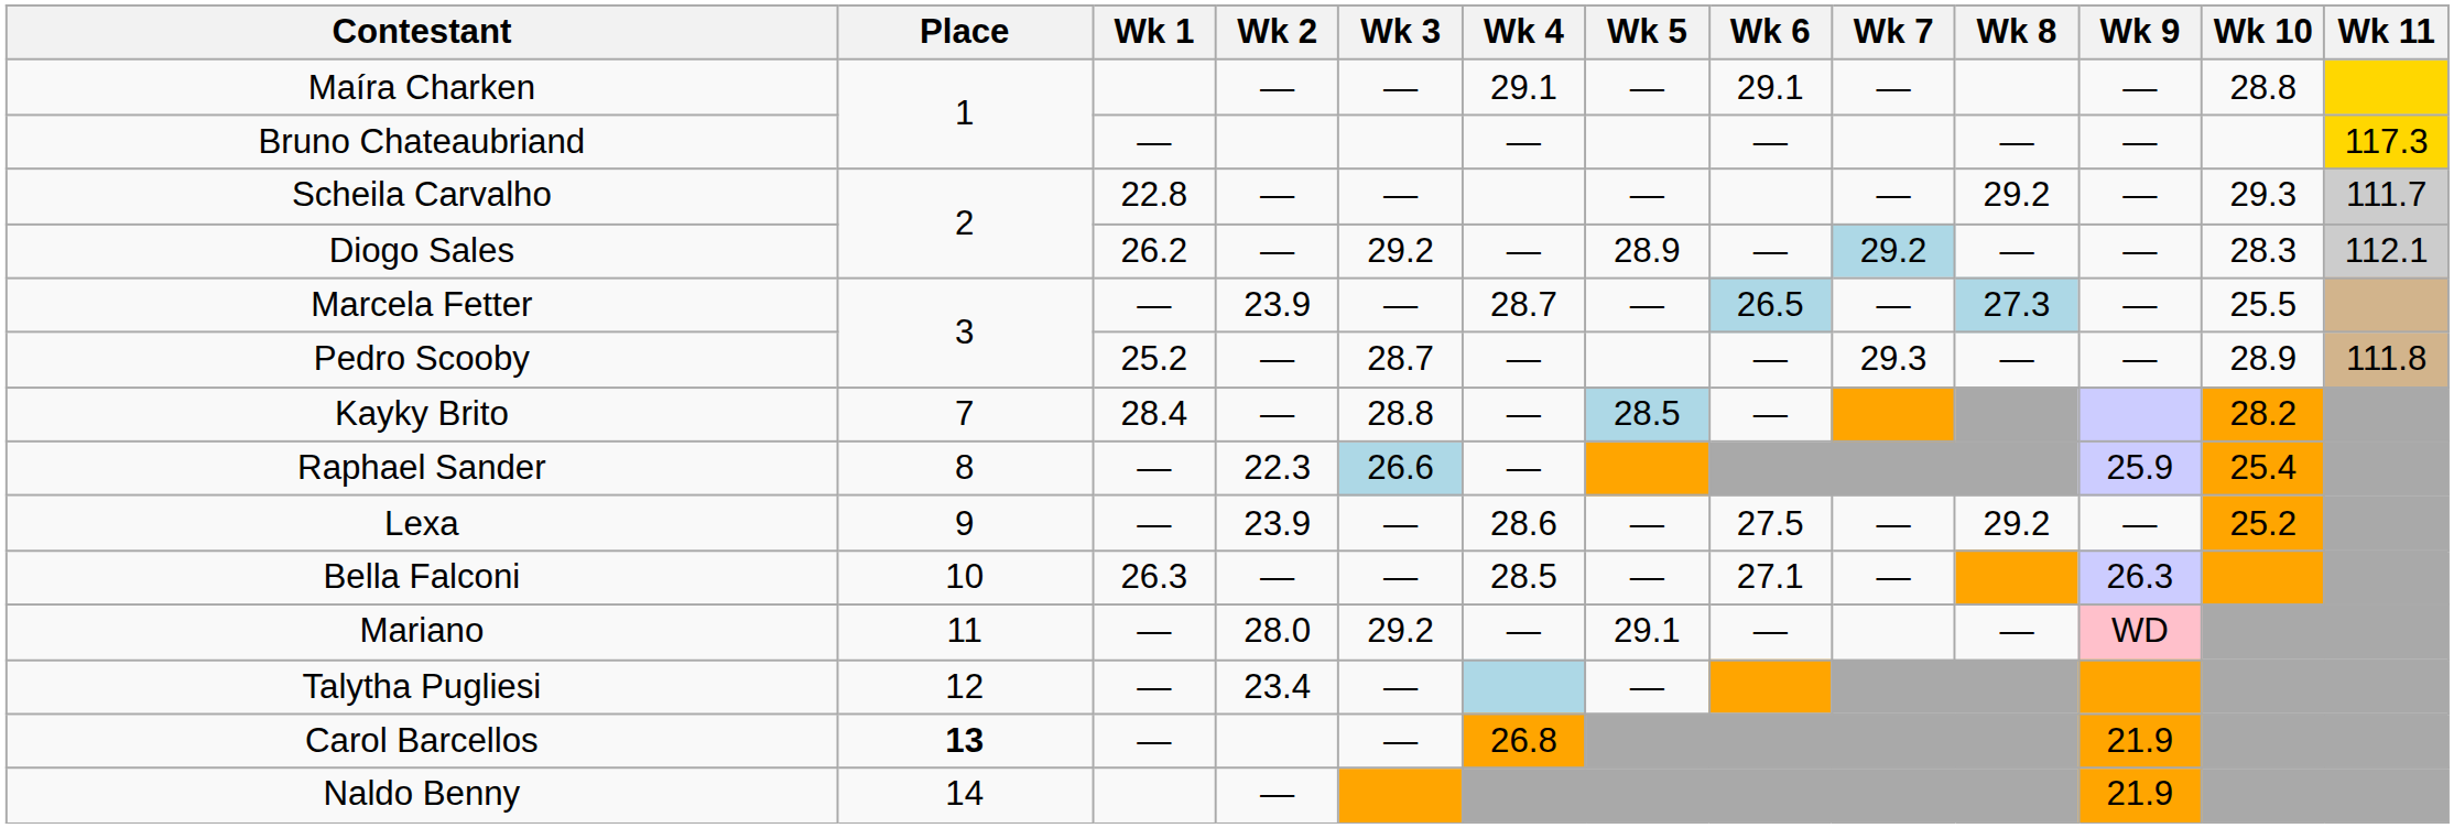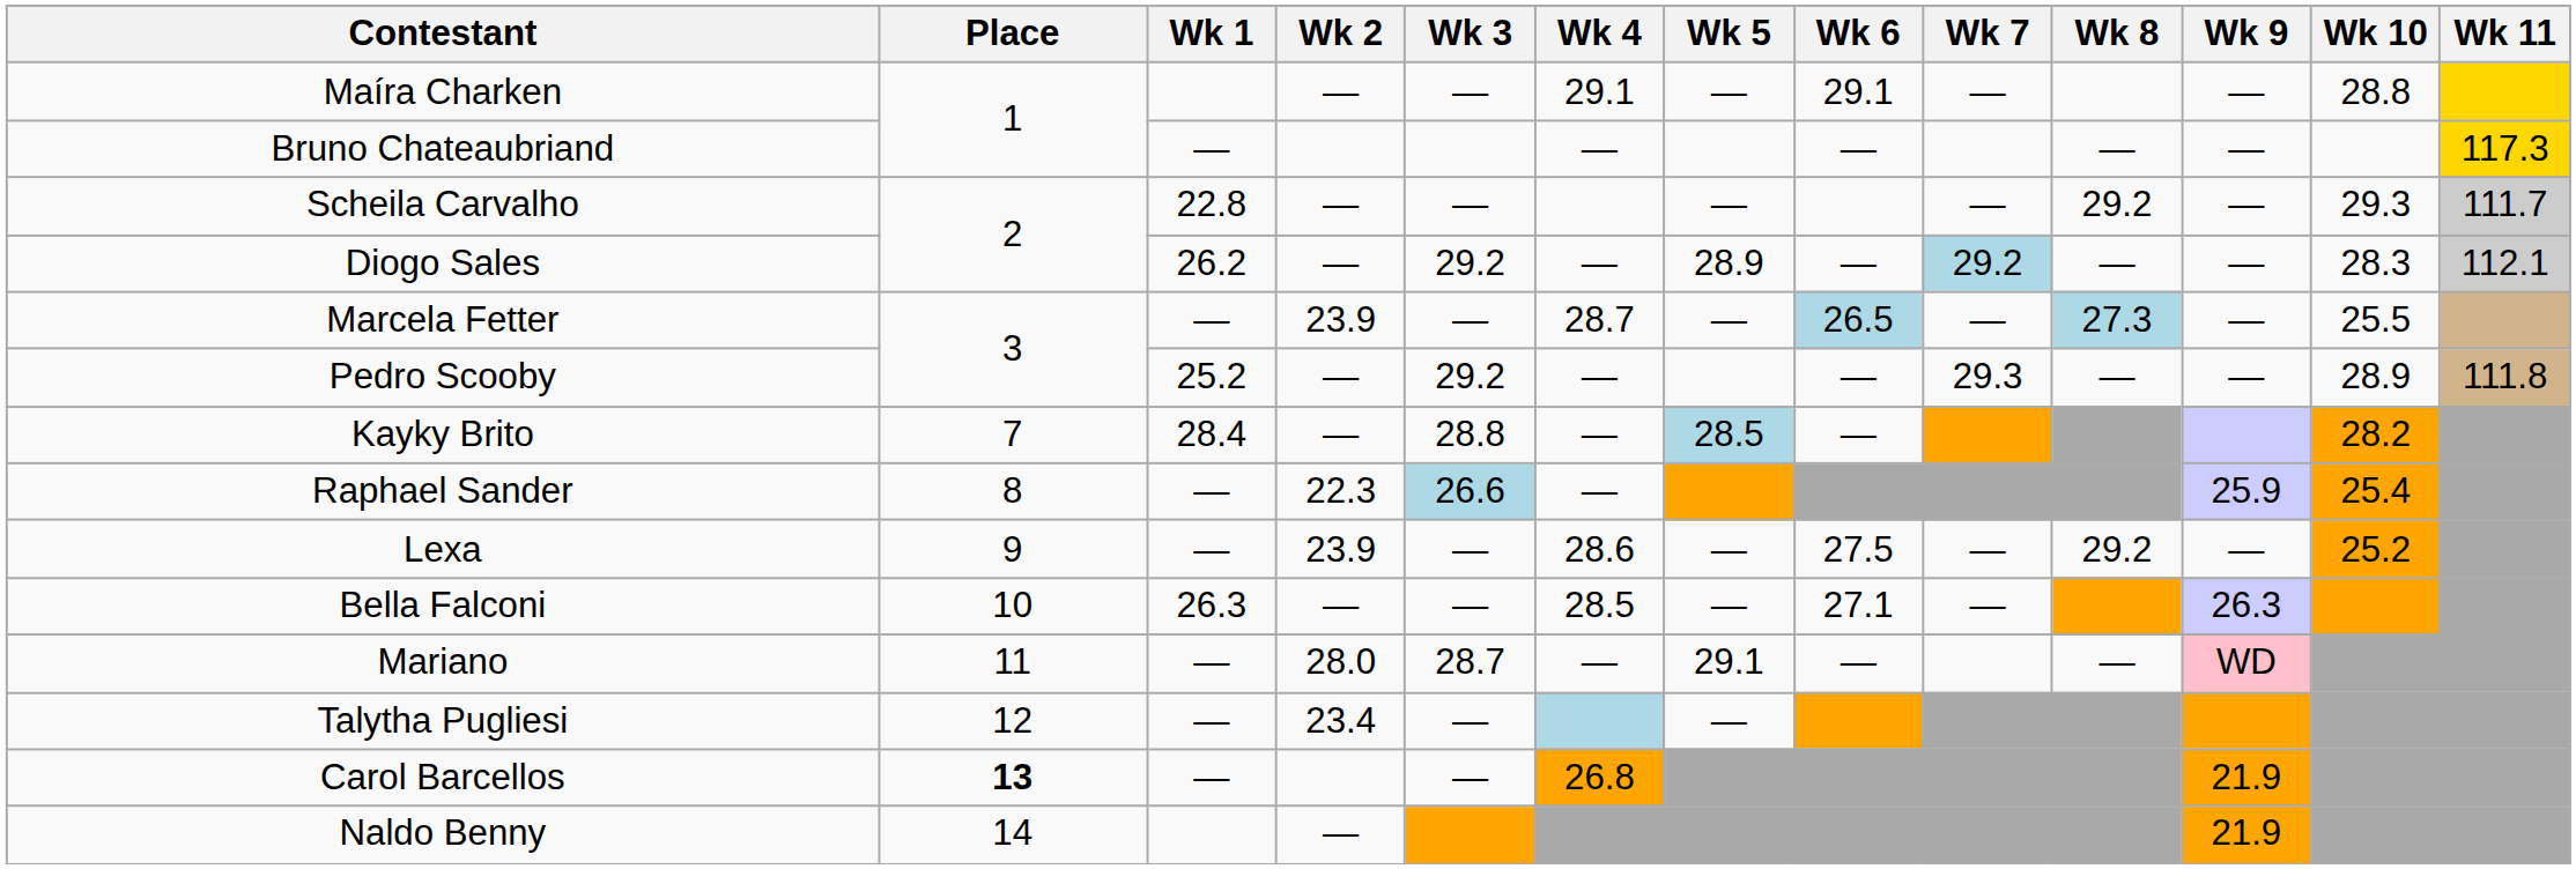Pedro Scooby | Wk 3: 28.7 -> 29.2
Mariano | Wk 3: 29.2 -> 28.7
